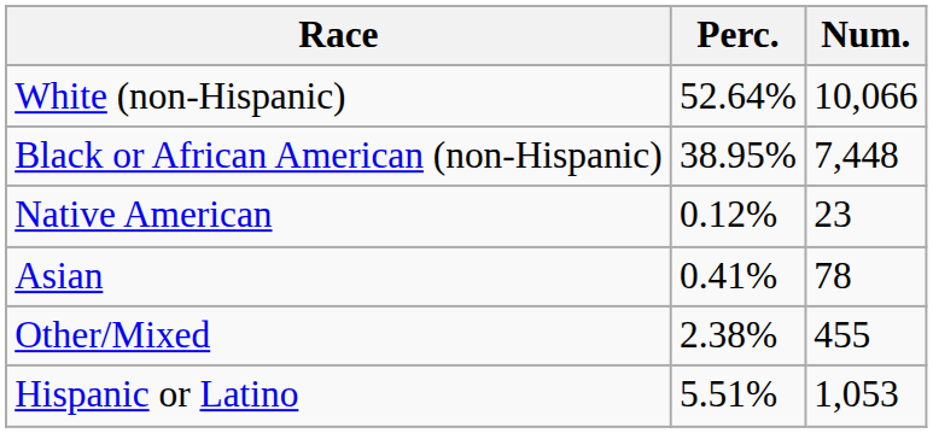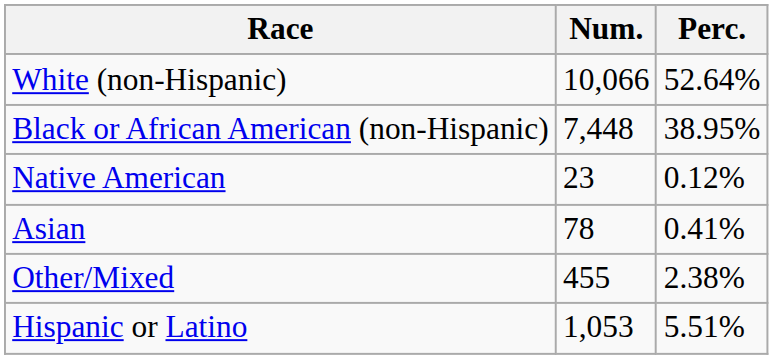columns swapped: Num. <-> Perc.
